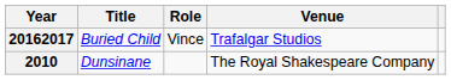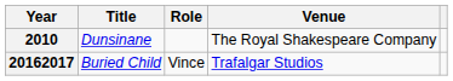rows swapped: 2010 <-> 20162017
